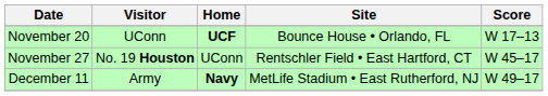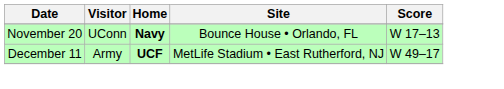November 20 | Home: UCF -> Navy
- row: November 27 | No. 19 Houston | UConn | Rentschler Field • East Hartford, CT | W 45–17
December 11 | Home: Navy -> UCF
